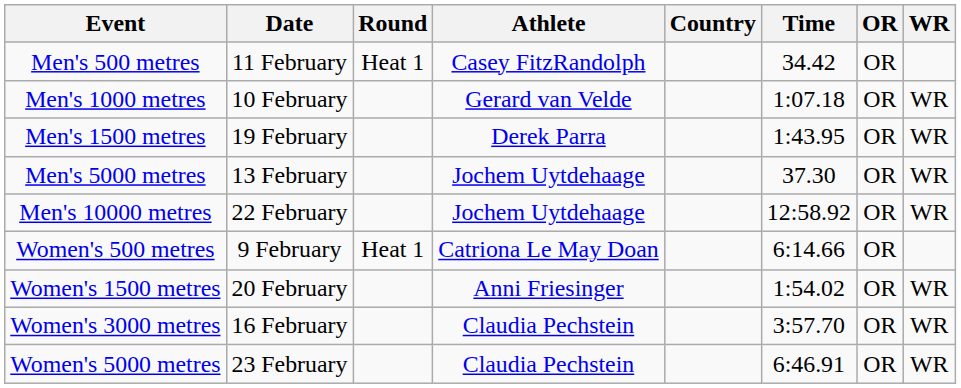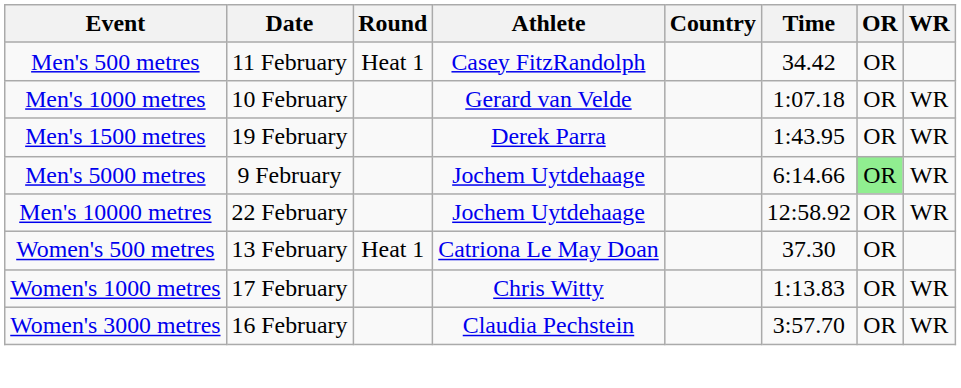Men's 5000 metres | Date: 13 February -> 9 February
Men's 5000 metres | Time: 37.30 -> 6:14.66
Men's 5000 metres | OR: no background -> lightgreen background
Women's 500 metres | Date: 9 February -> 13 February
Women's 500 metres | Time: 6:14.66 -> 37.30
+ row: Women's 1000 metres | 17 February | Chris Witty | 1:13.83 | OR | WR
- row: Women's 1500 metres | 20 February | Anni Friesinger | 1:54.02 | OR | WR
- row: Women's 5000 metres | 23 February | Claudia Pechstein | 6:46.91 | OR | WR
